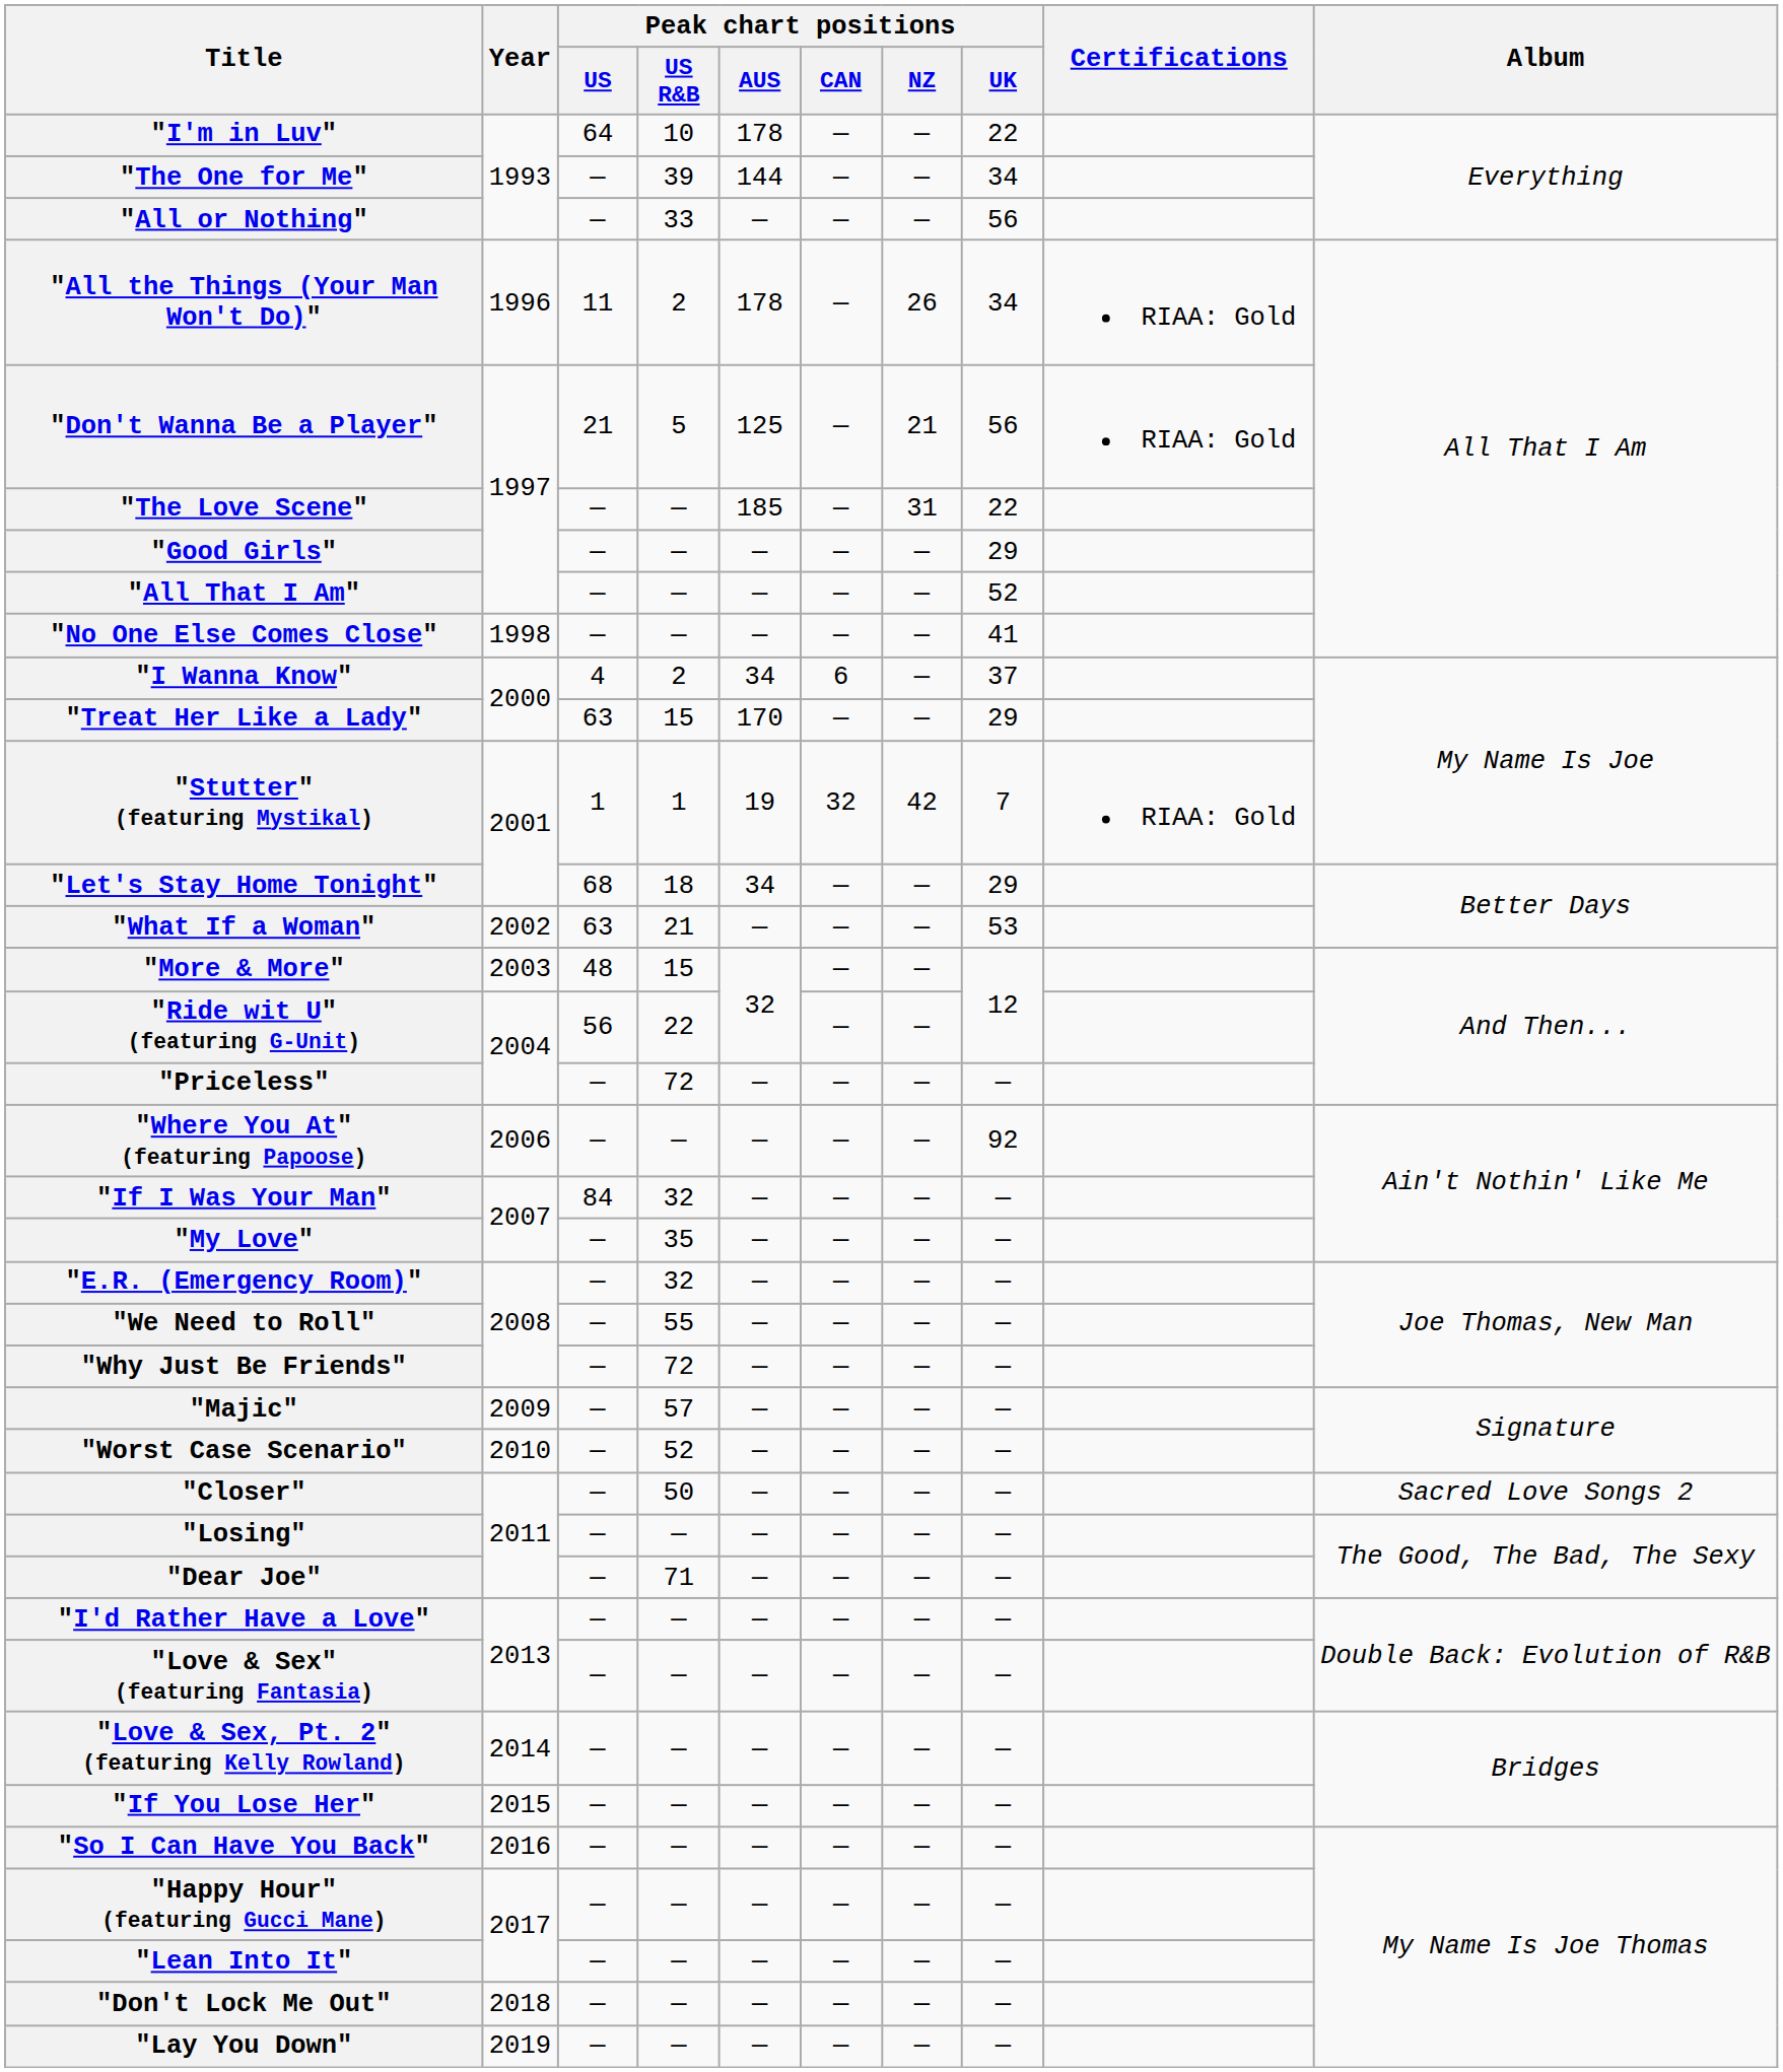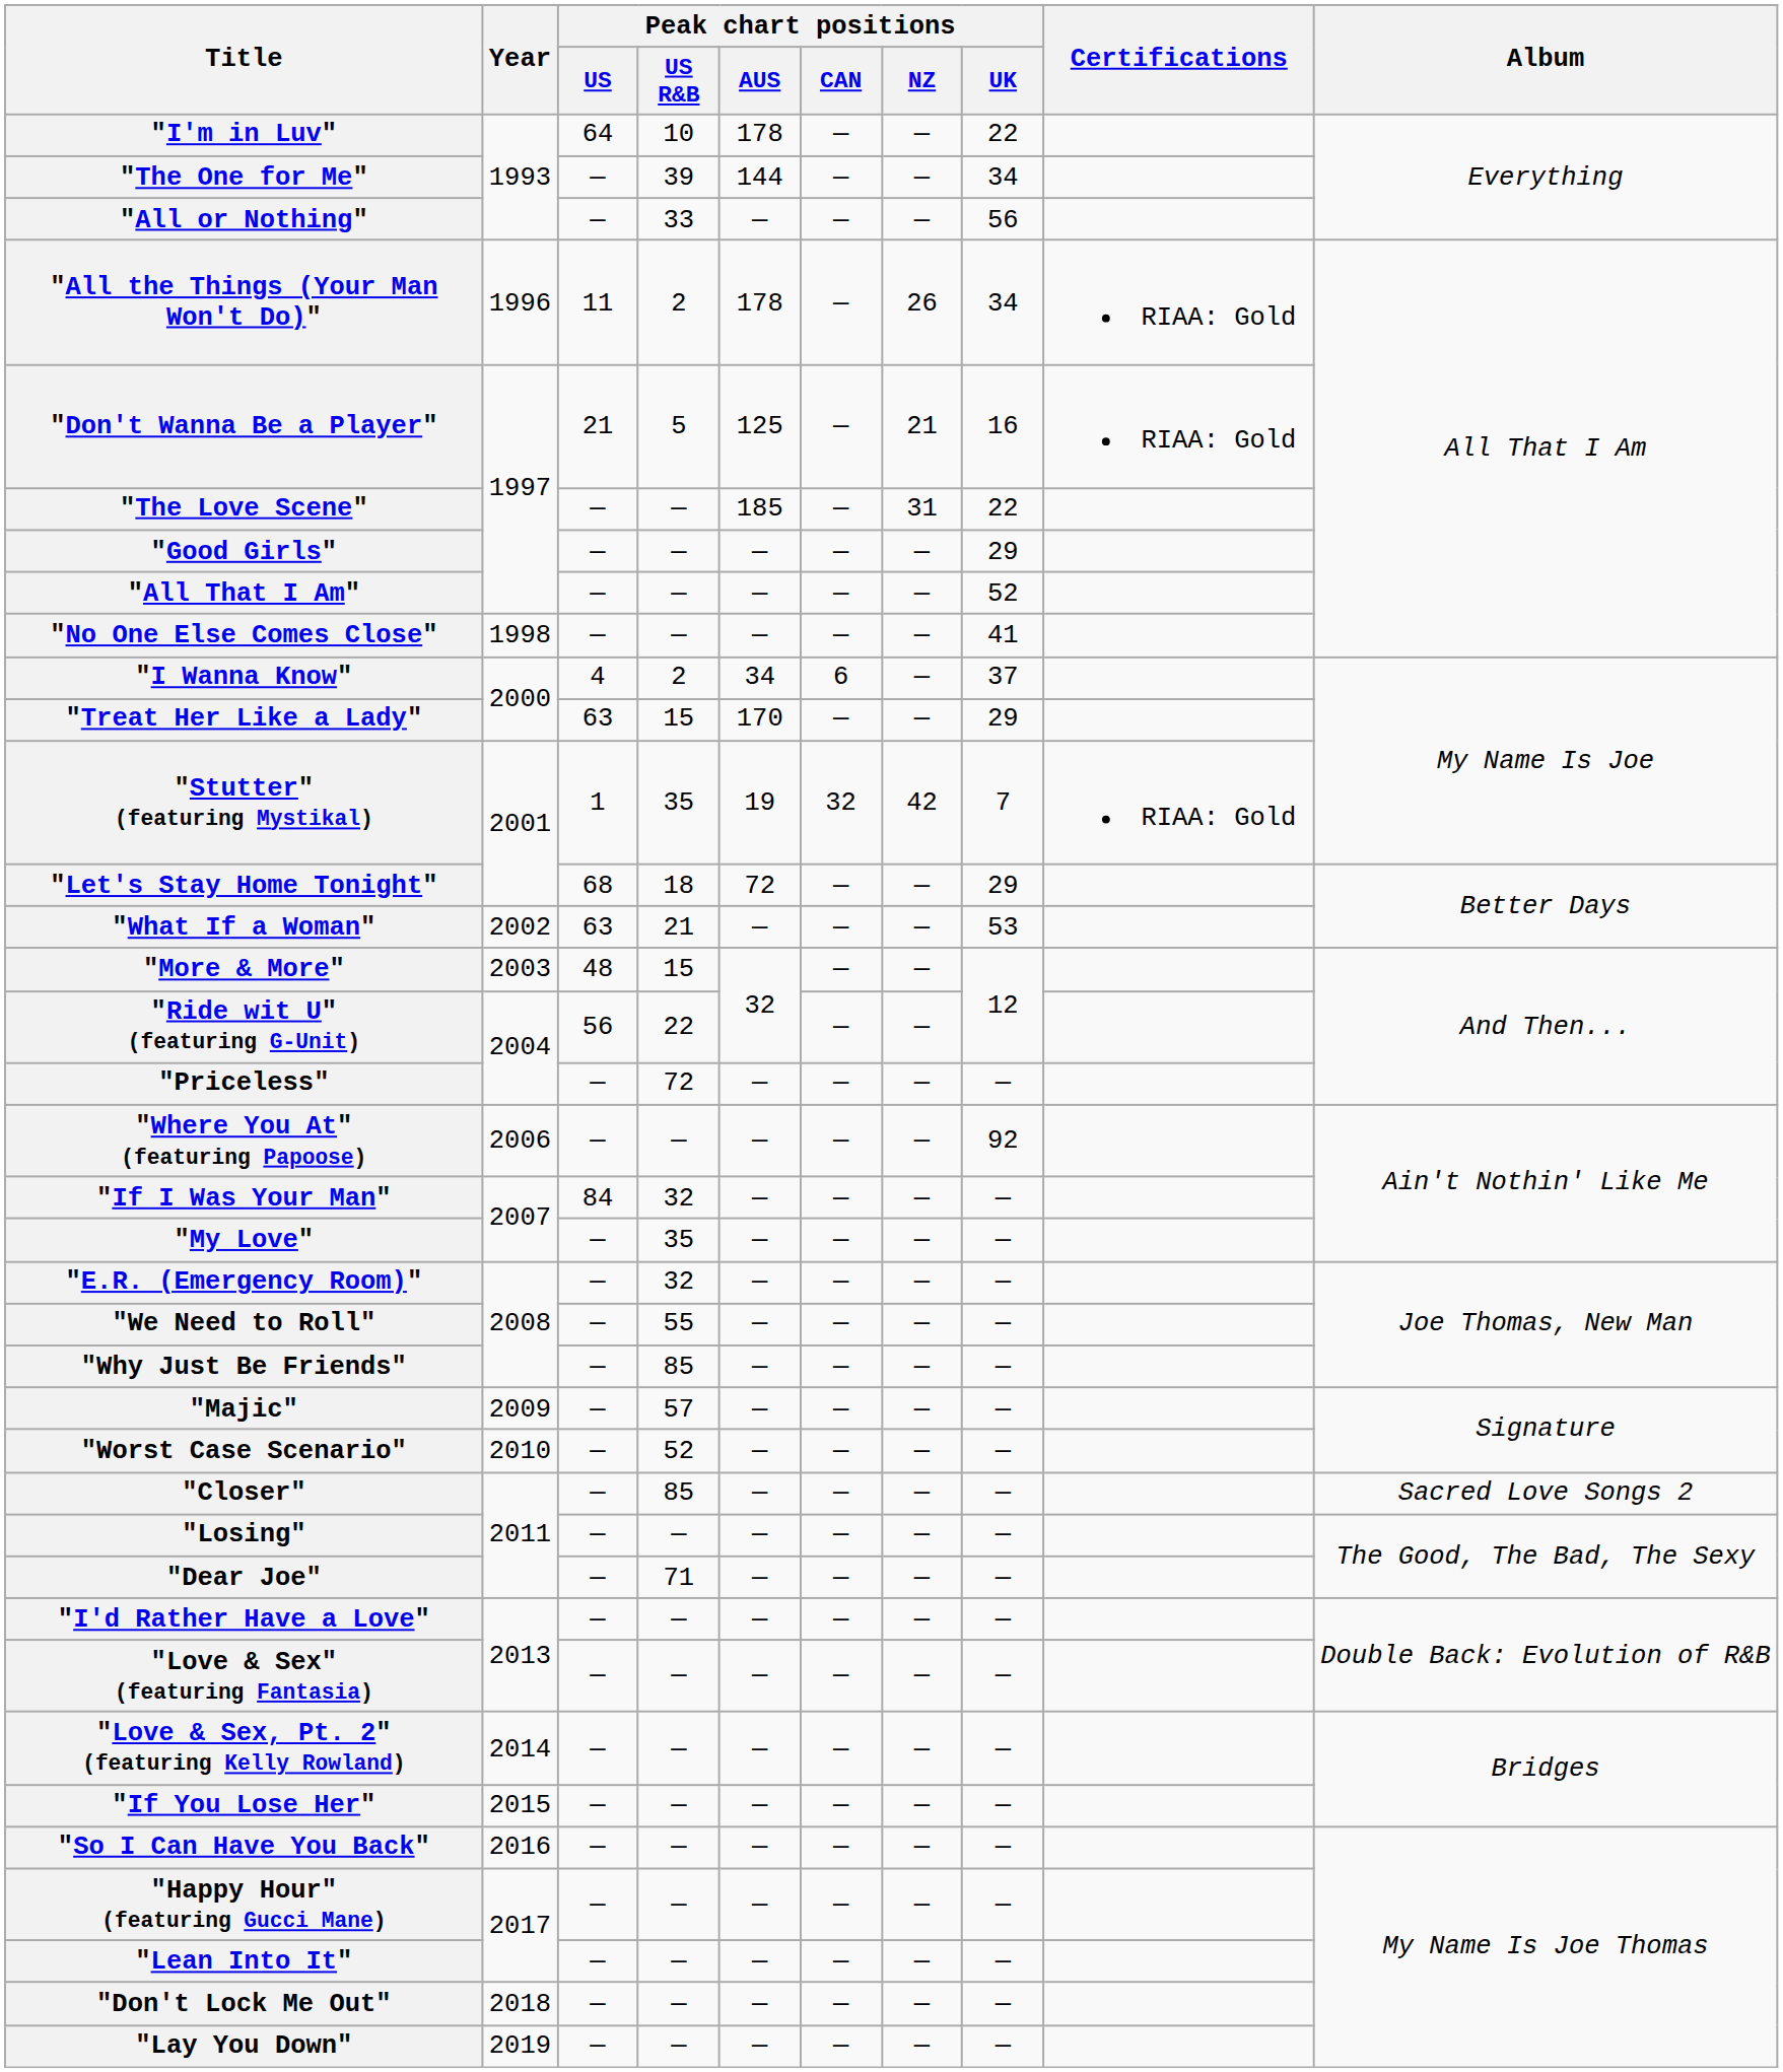"Don't Wanna Be a Player" | Peak chart positions / UK: 56 -> 16
"Stutter" (featuring Mystikal) | Peak chart positions / US R&B: 1 -> 35
"Let's Stay Home Tonight" | Peak chart positions / AUS: 34 -> 72
"Why Just Be Friends" | Peak chart positions / US R&B: 72 -> 85
"Closer" | Peak chart positions / US R&B: 50 -> 85
